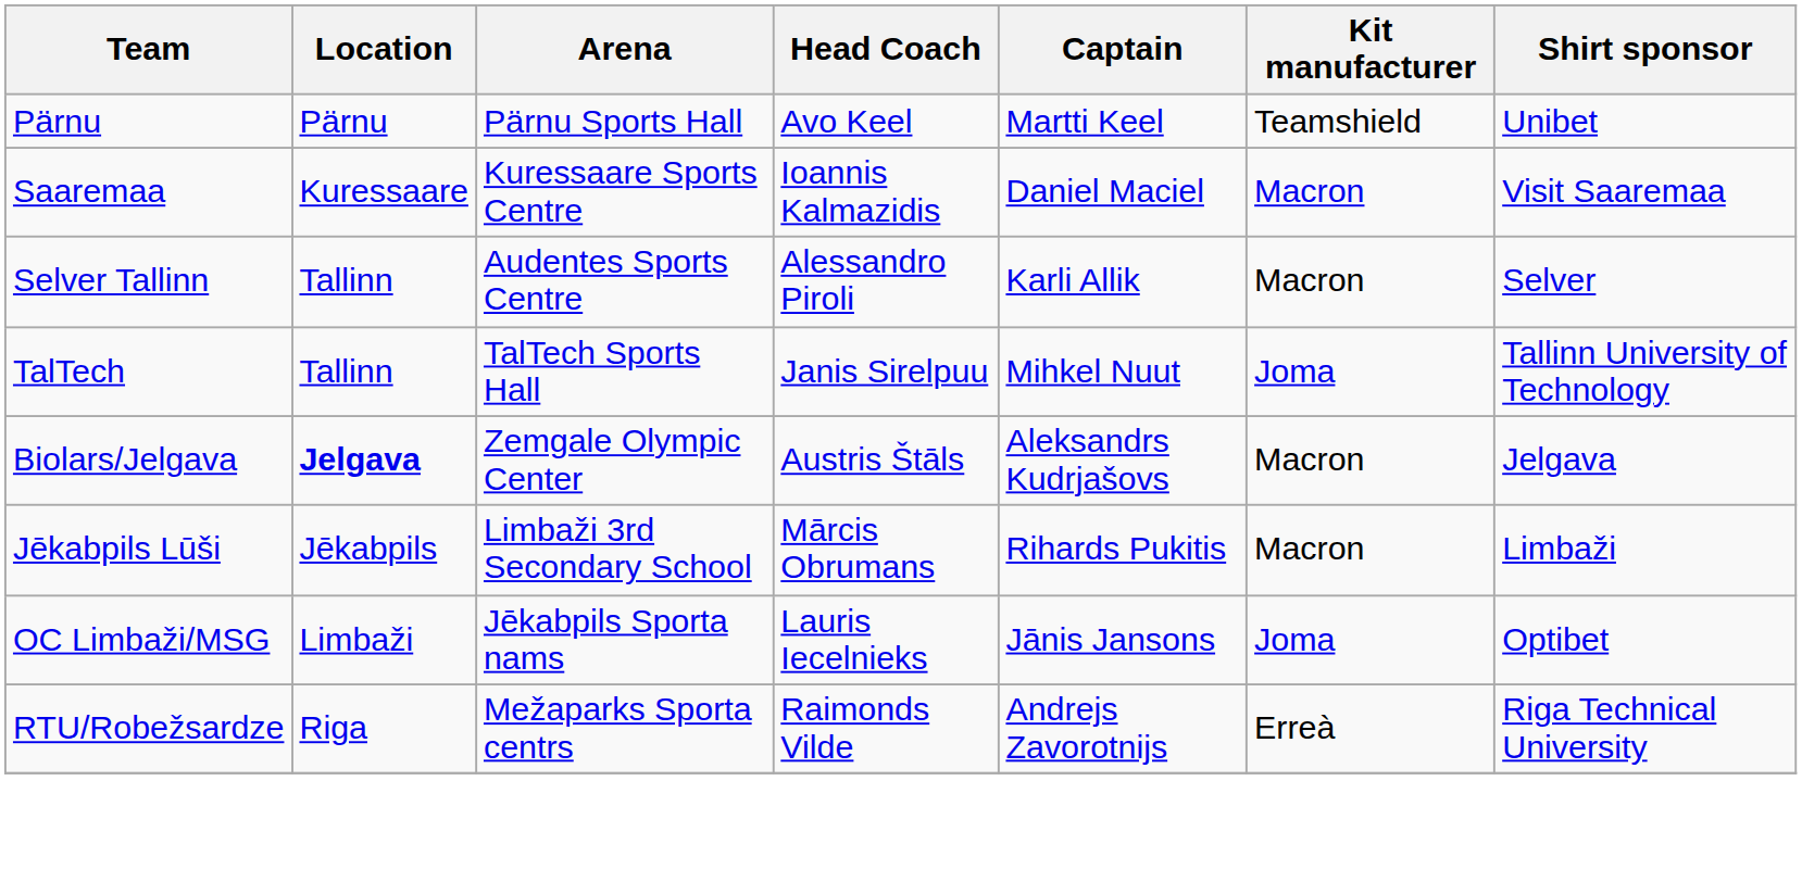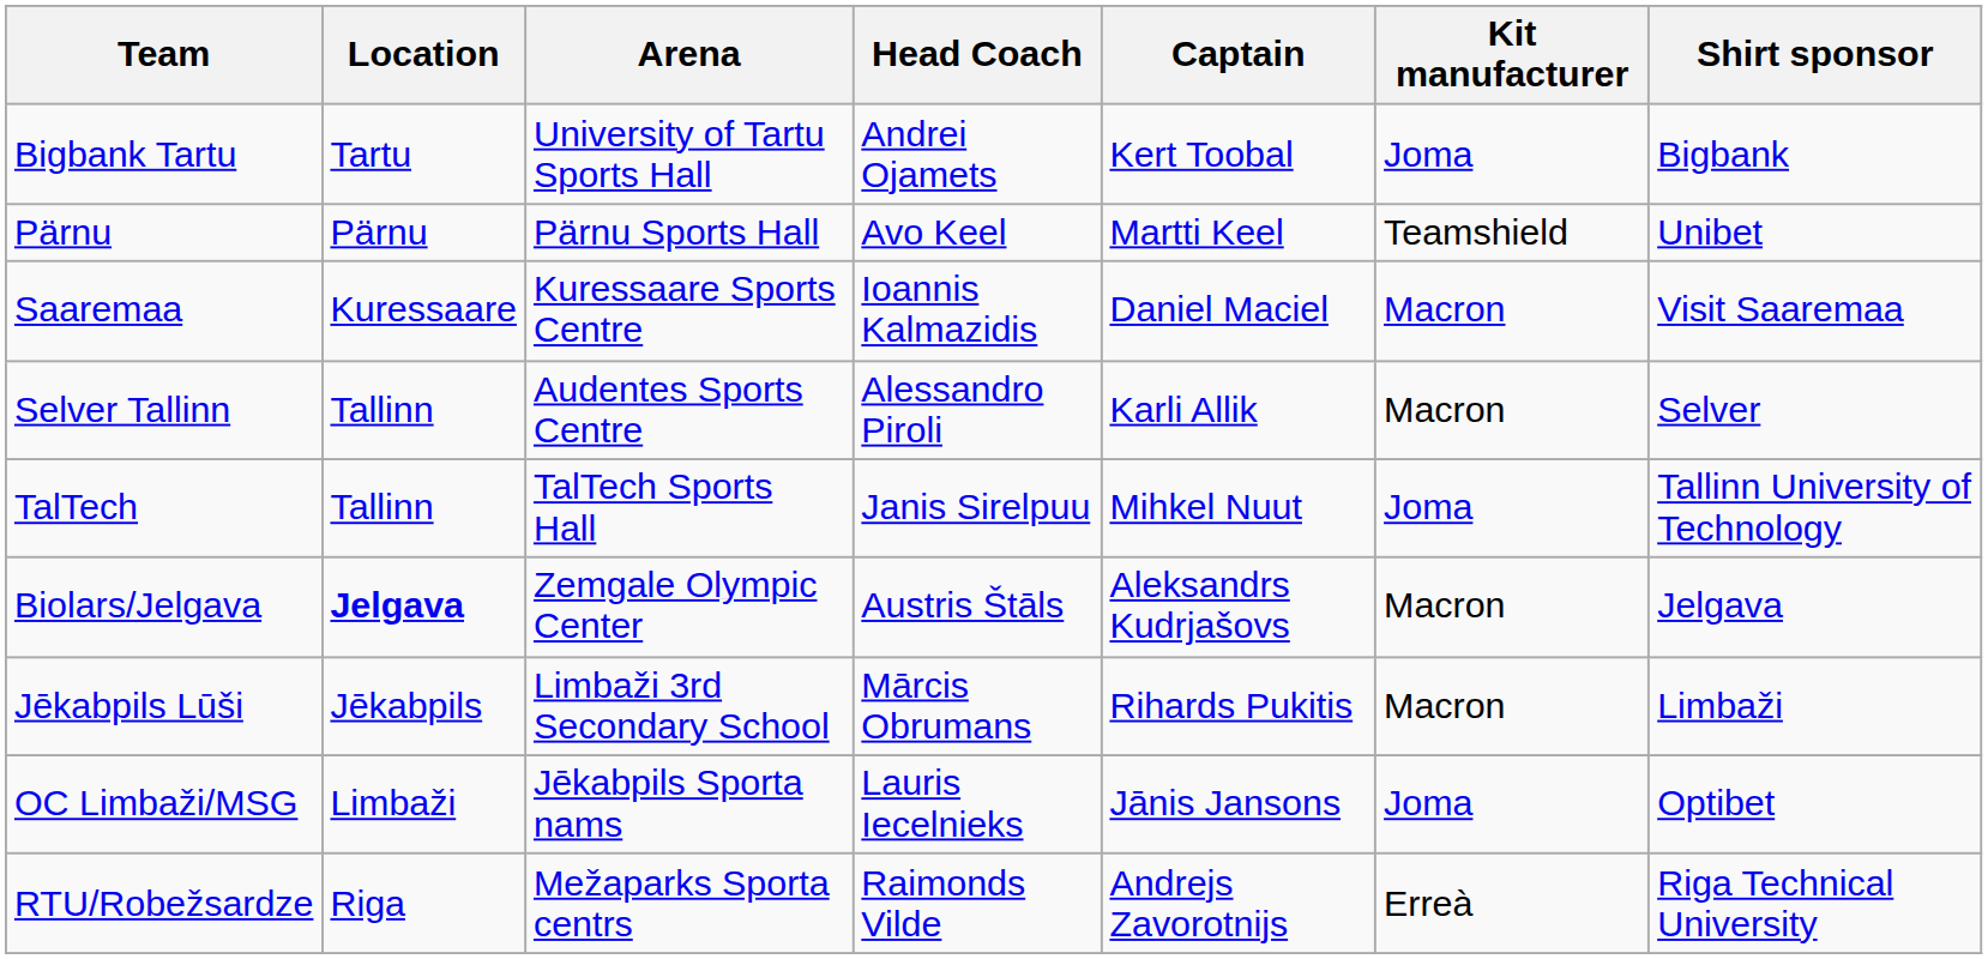+ row: Bigbank Tartu | Tartu | University of Tartu Sports Hall | Andrei Ojamets | Kert Toobal | Joma | Bigbank
